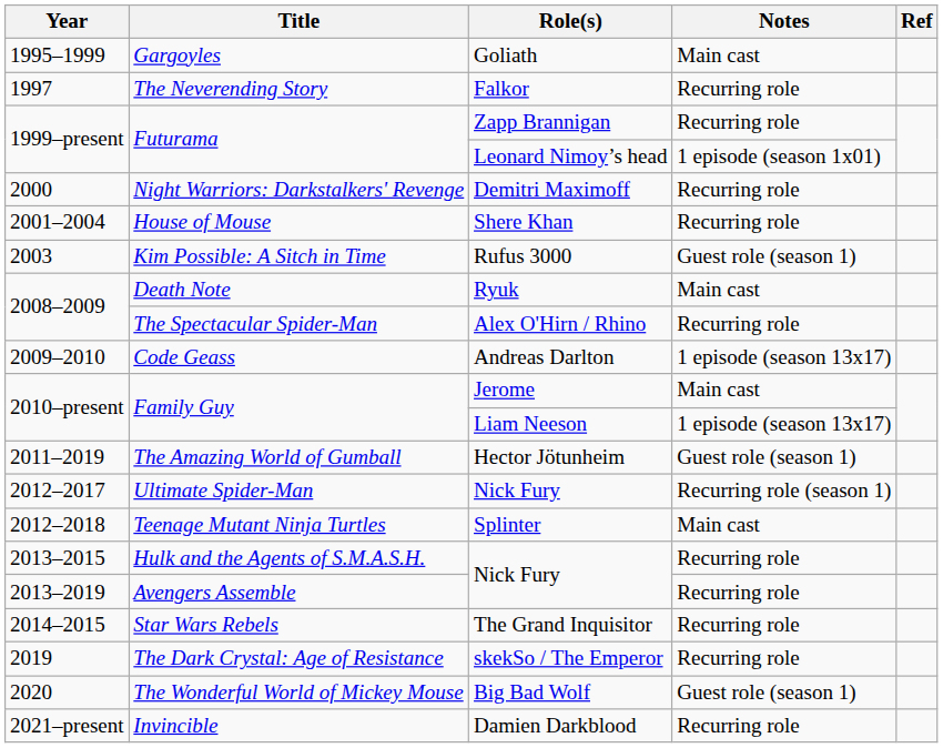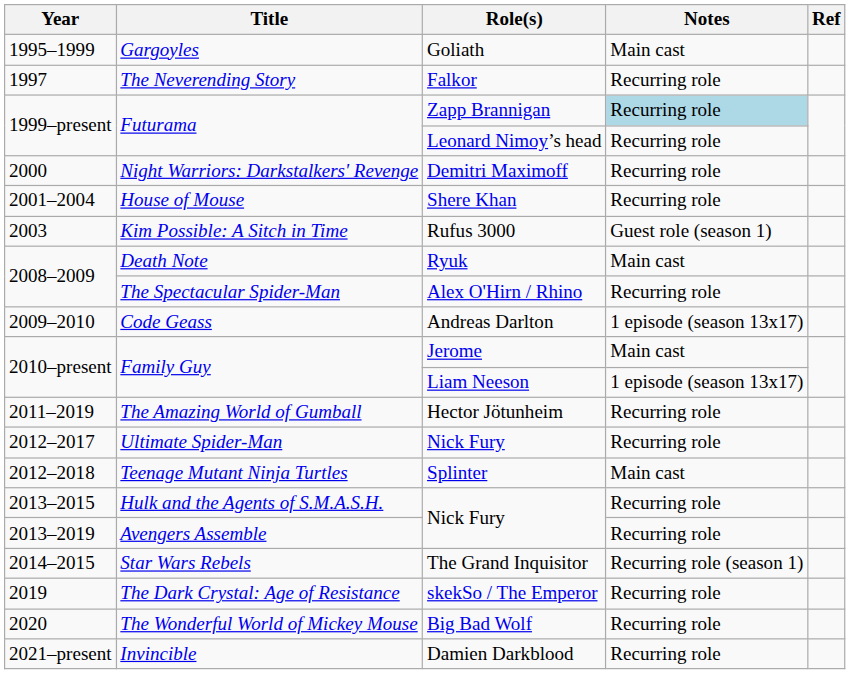Futurama / Zapp Brannigan | Notes: no background -> lightblue background
Futurama / Leonard Nimoy’s head | Notes: 1 episode (season 1x01) -> Recurring role
The Amazing World of Gumball | Notes: Guest role (season 1) -> Recurring role
Ultimate Spider-Man | Notes: Recurring role (season 1) -> Recurring role
Star Wars Rebels | Notes: Recurring role -> Recurring role (season 1)
The Wonderful World of Mickey Mouse | Notes: Guest role (season 1) -> Recurring role
